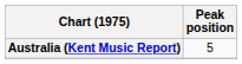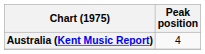Australia (Kent Music Report) | Peak position: 5 -> 4
